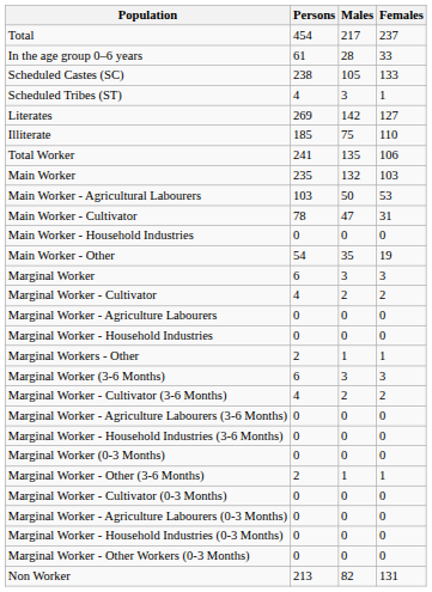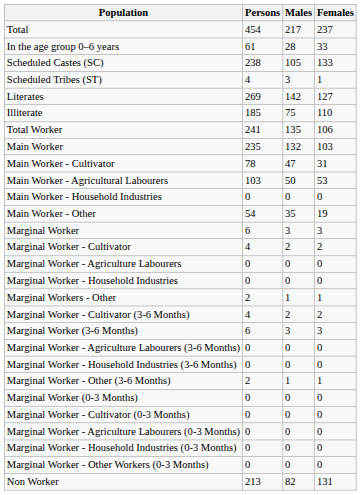rows swapped: Main Worker - Cultivator <-> Main Worker - Agricultural Labourers
rows swapped: Marginal Worker (3-6 Months) <-> Marginal Worker - Cultivator (3-6 Months)
rows swapped: Marginal Worker - Other (3-6 Months) <-> Marginal Worker (0-3 Months)
